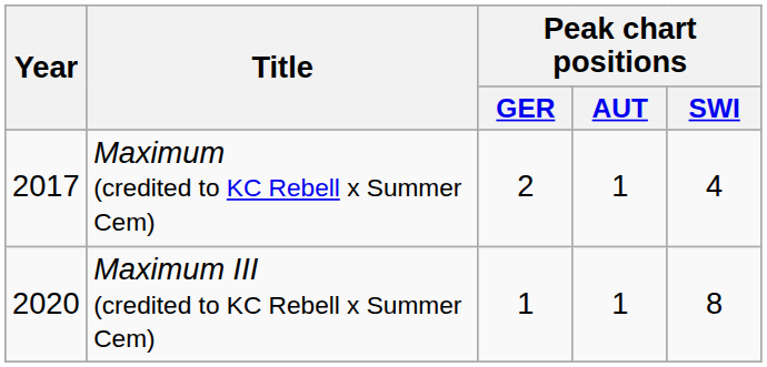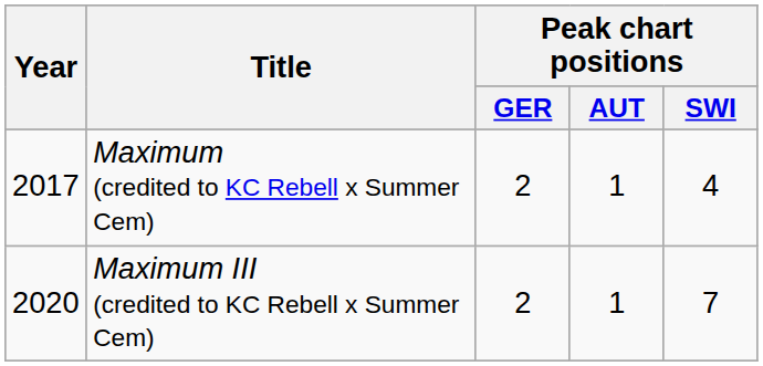Maximum III (credited to KC Rebell x Summer Cem) | Peak chart positions / GER: 1 -> 2
Maximum III (credited to KC Rebell x Summer Cem) | Peak chart positions / SWI: 8 -> 7
